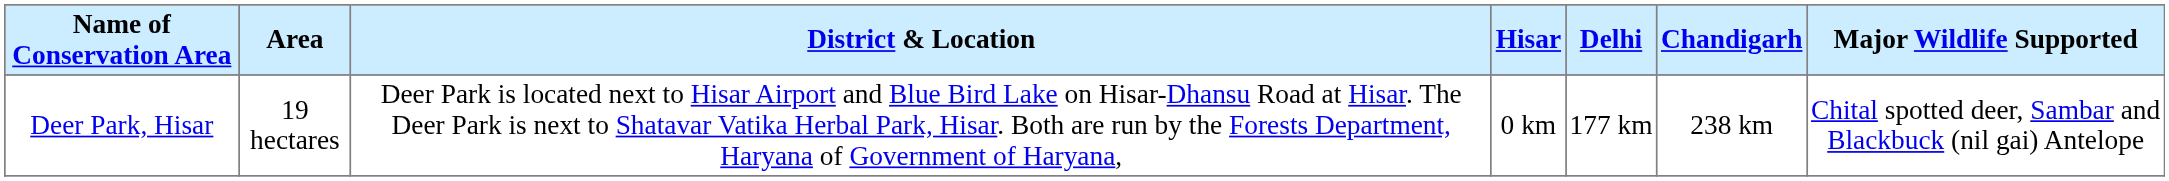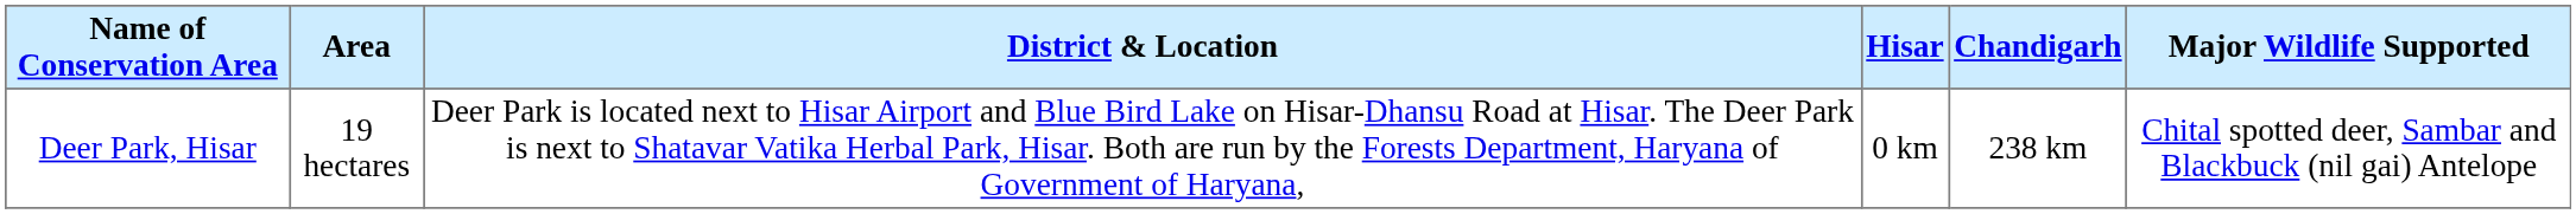- column: Delhi | 177 km
